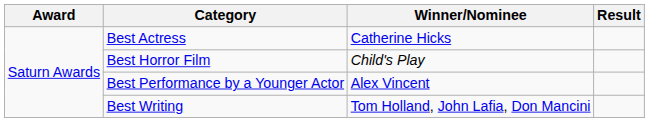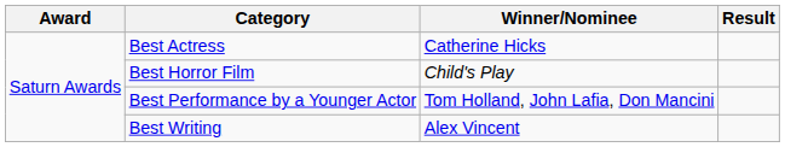Best Performance by a Younger Actor | Winner/Nominee: Alex Vincent -> Tom Holland, John Lafia, Don Mancini
Best Writing | Winner/Nominee: Tom Holland, John Lafia, Don Mancini -> Alex Vincent
